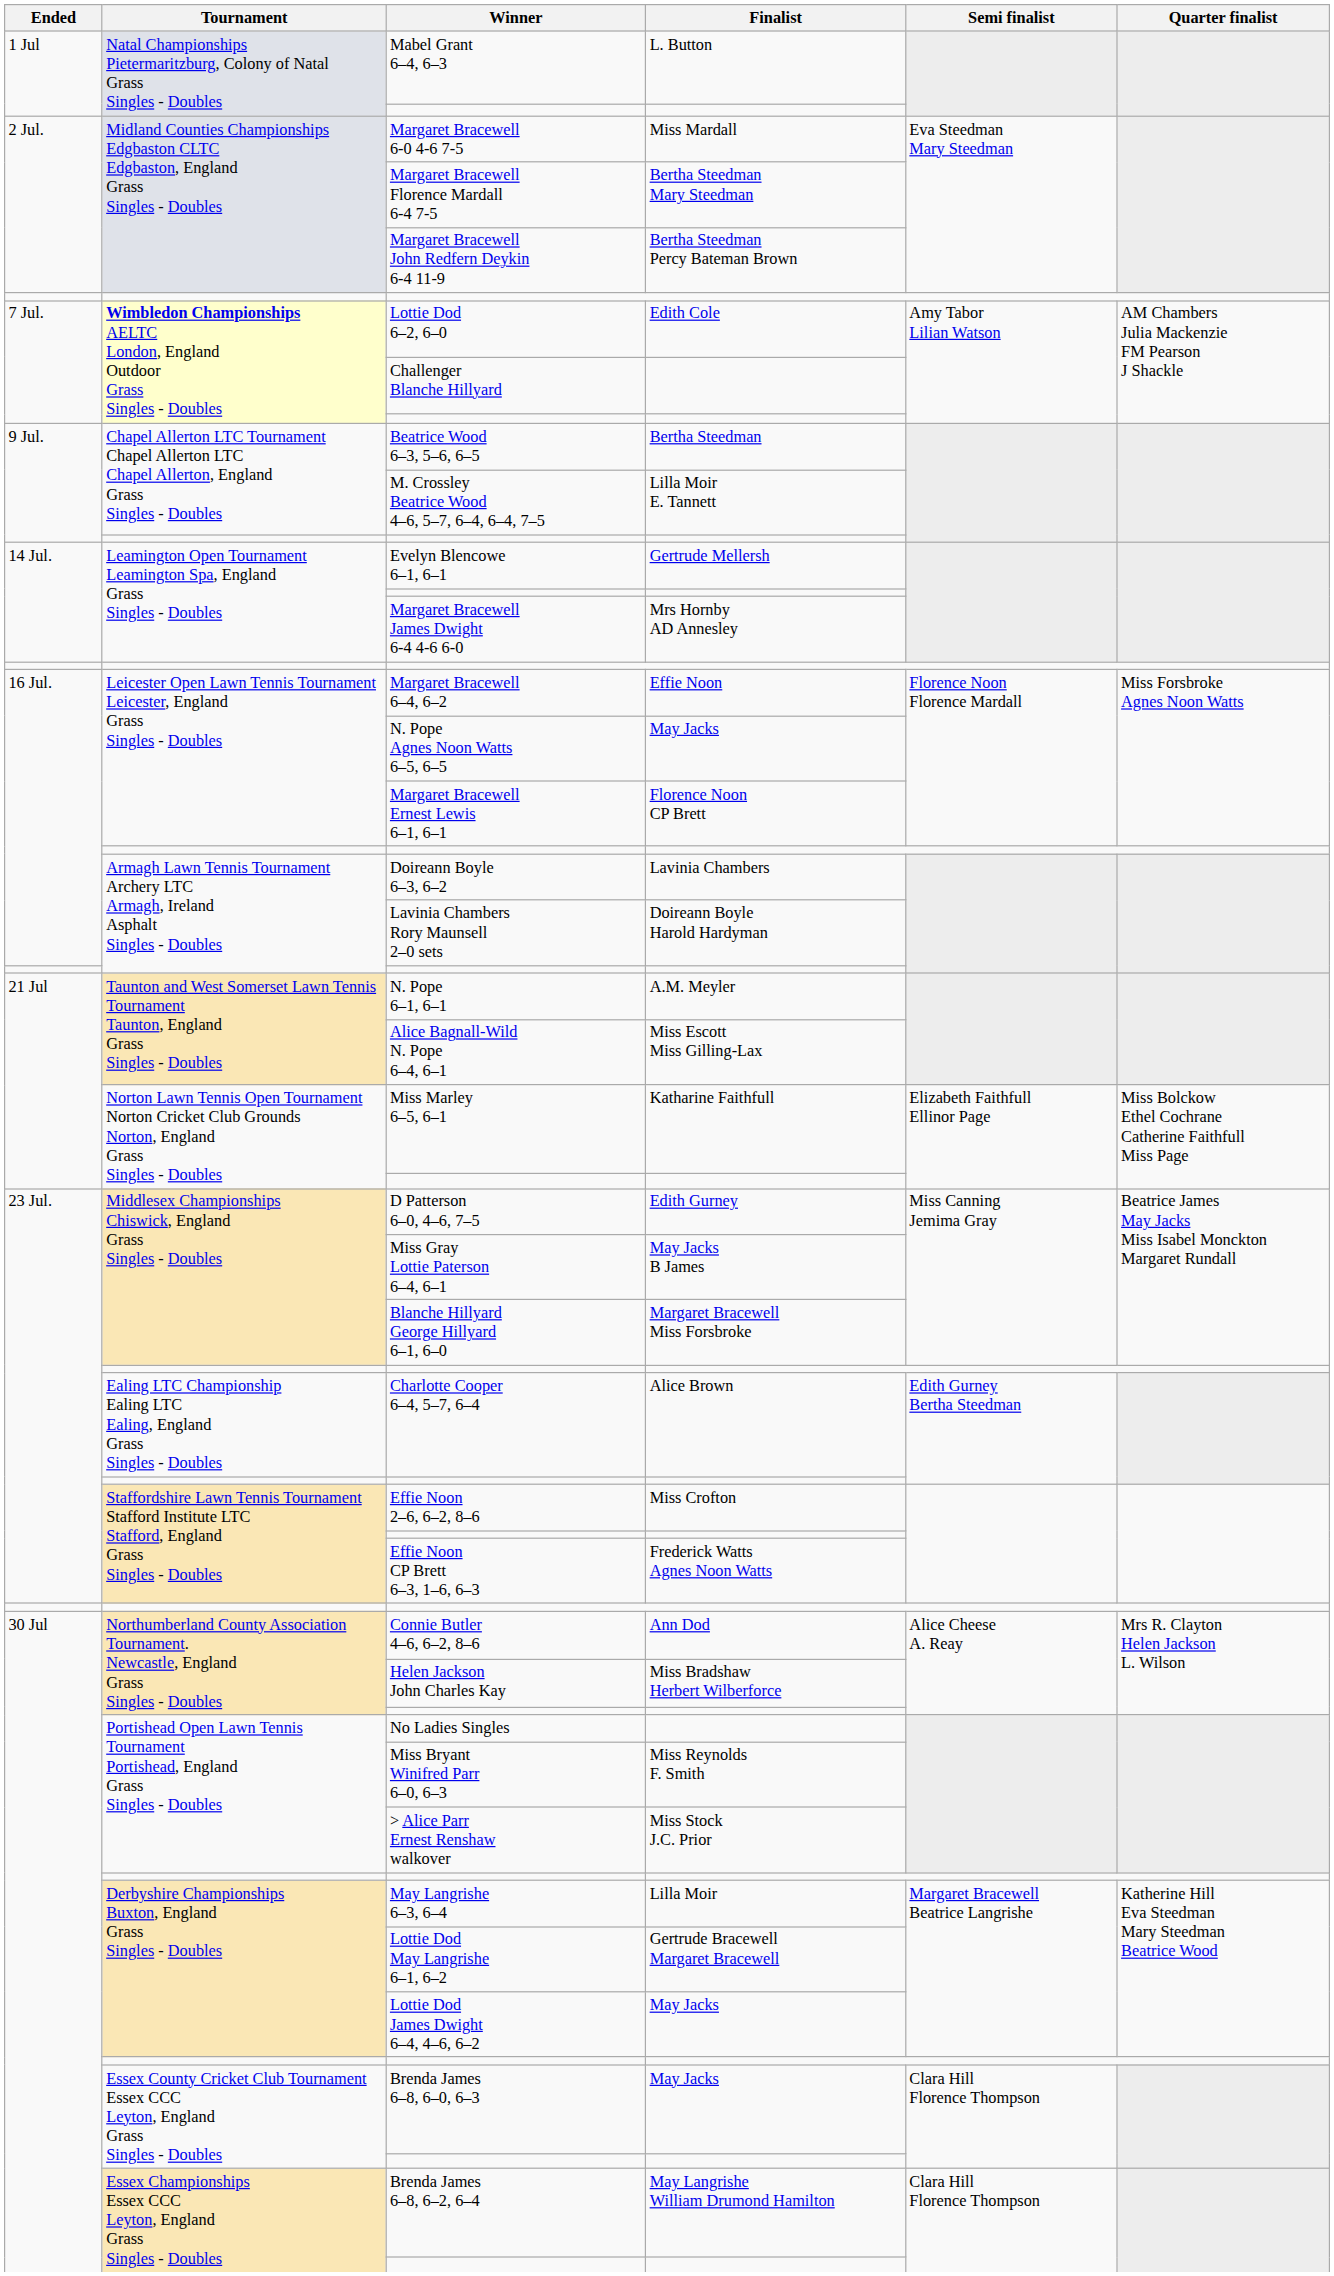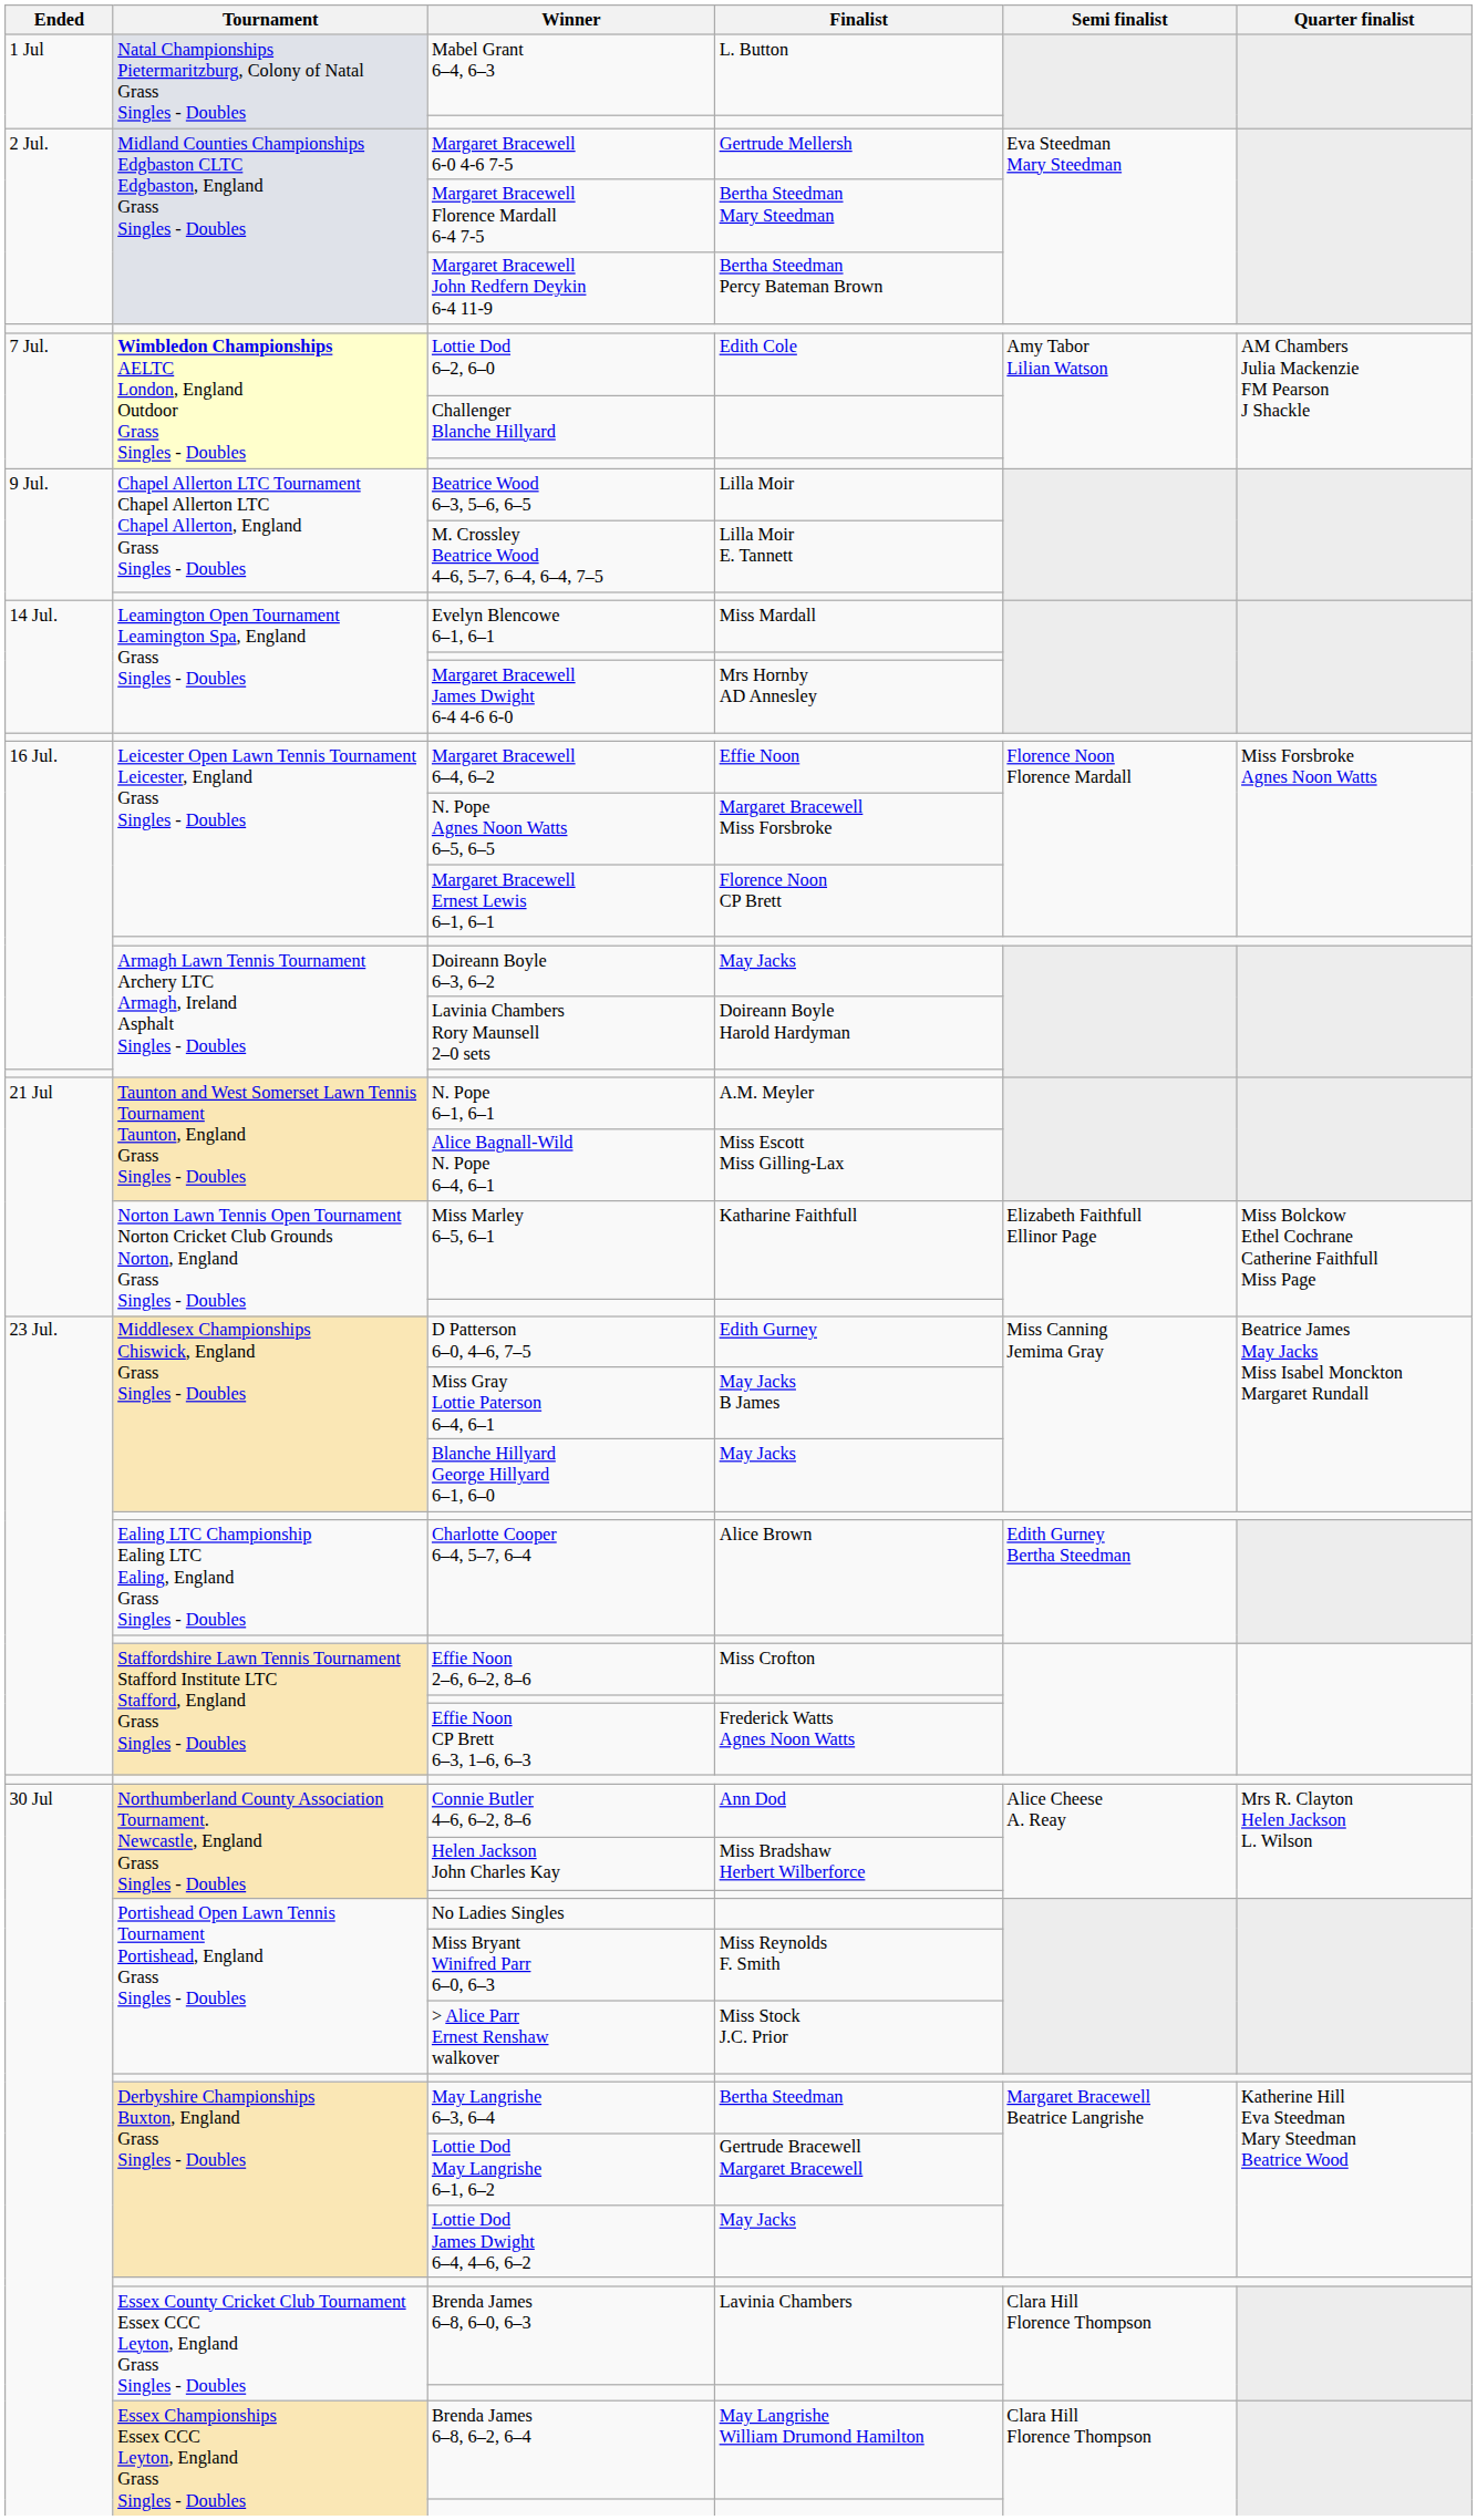Margaret Bracewell 6-0 4-6 7-5 | Finalist: Miss Mardall -> Gertrude Mellersh
Beatrice Wood 6–3, 5–6, 6–5 | Finalist: Bertha Steedman -> Lilla Moir
Evelyn Blencowe 6–1, 6–1 | Finalist: Gertrude Mellersh -> Miss Mardall
N. Pope Agnes Noon Watts 6–5, 6–5 | Finalist: May Jacks -> Margaret Bracewell Miss Forsbroke
Doireann Boyle 6–3, 6–2 | Finalist: Lavinia Chambers -> May Jacks
Blanche Hillyard George Hillyard 6–1, 6–0 | Finalist: Margaret Bracewell Miss Forsbroke -> May Jacks
May Langrishe 6–3, 6–4 | Finalist: Lilla Moir -> Bertha Steedman
Brenda James 6–8, 6–0, 6–3 | Finalist: May Jacks -> Lavinia Chambers
